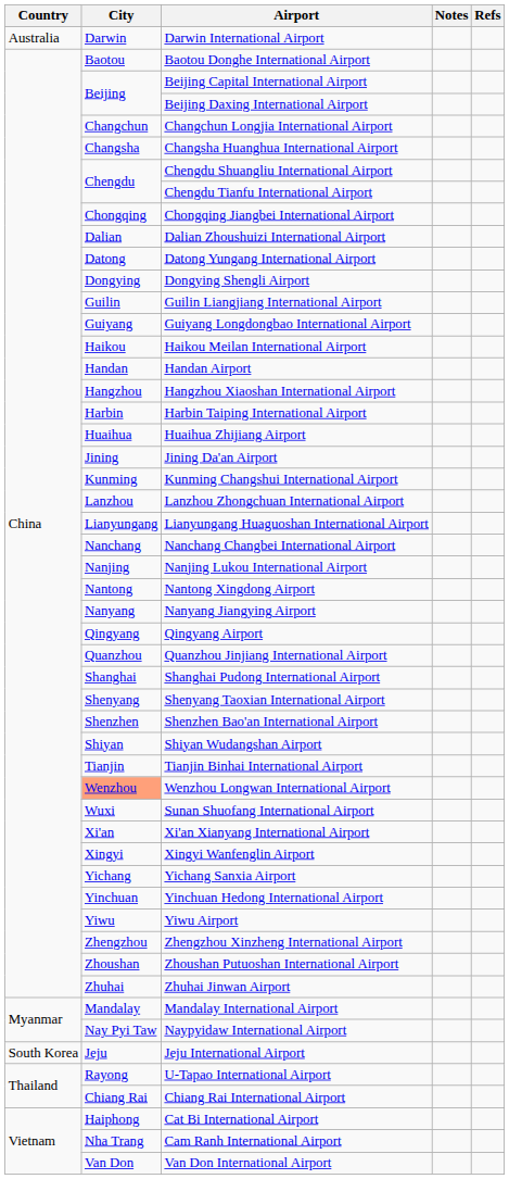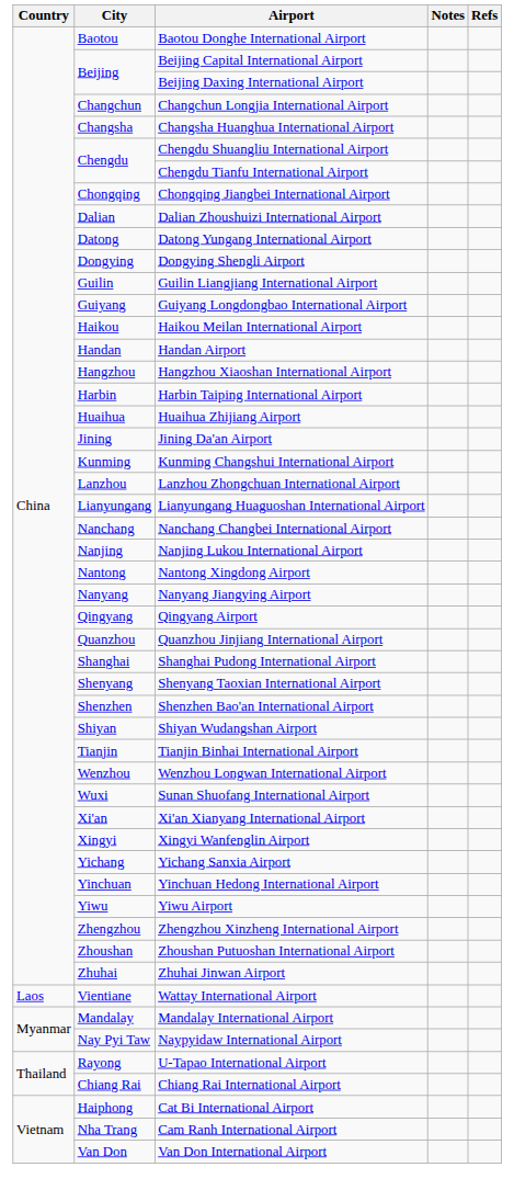- row: Australia | Darwin | Darwin International Airport
Wenzhou Longwan International Airport | City: lightsalmon background -> no background
+ row: Laos | Vientiane | Wattay International Airport
- row: South Korea | Jeju | Jeju International Airport
